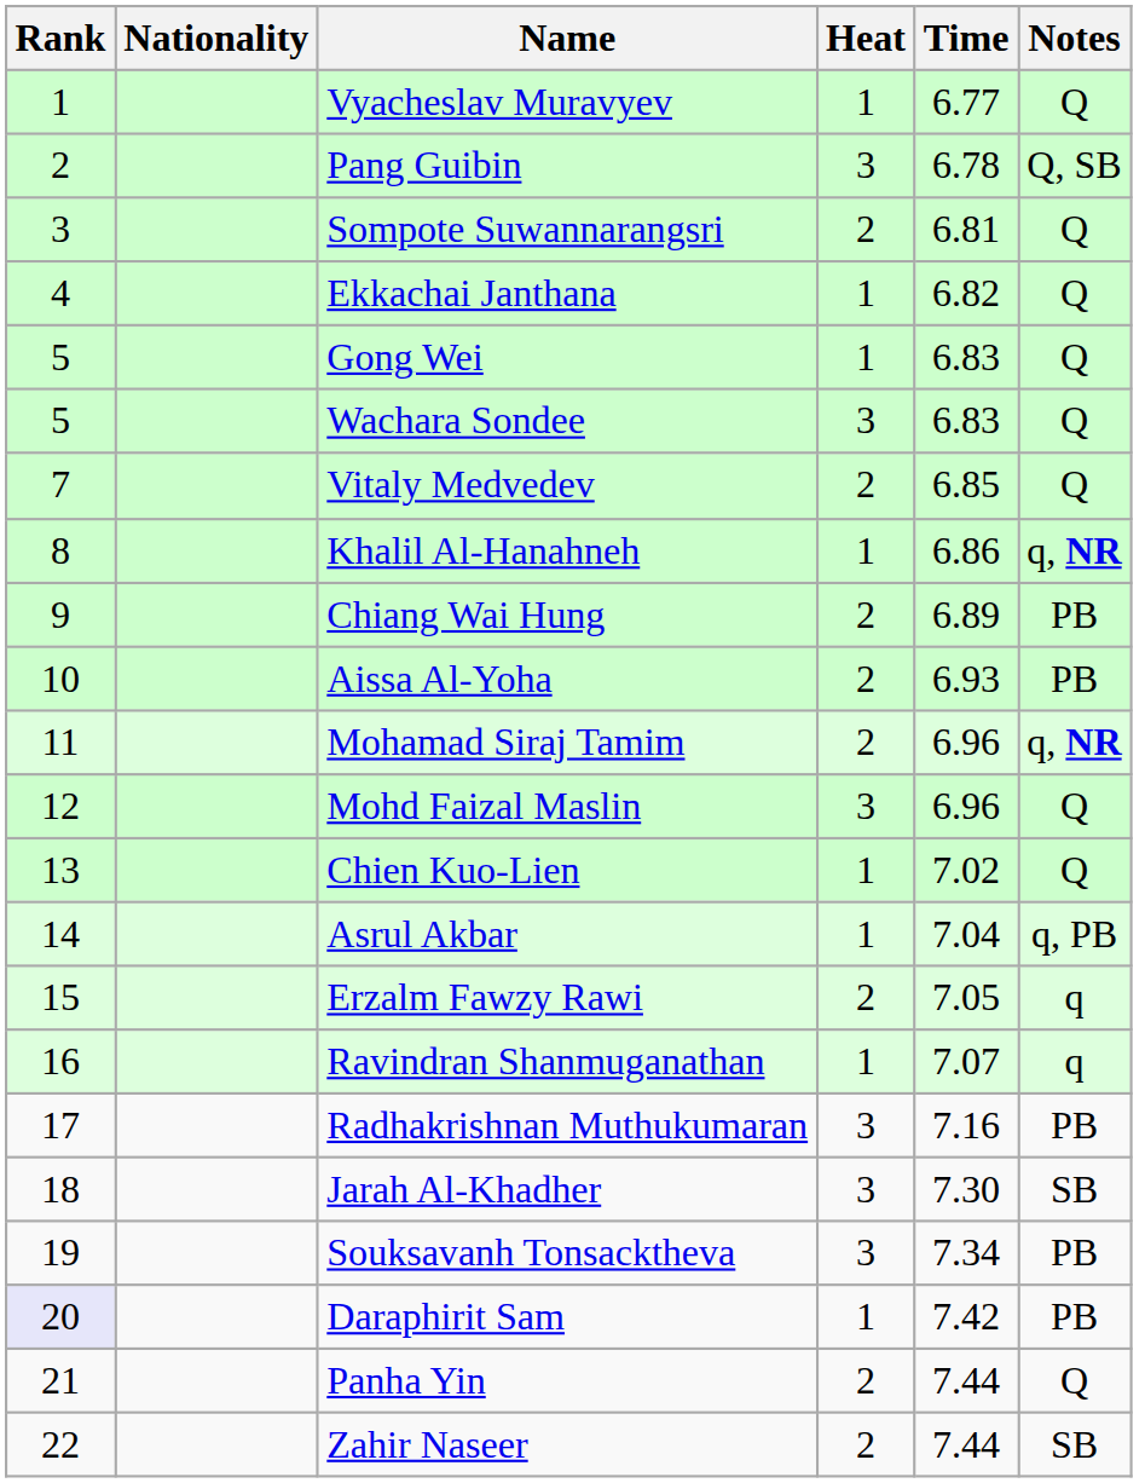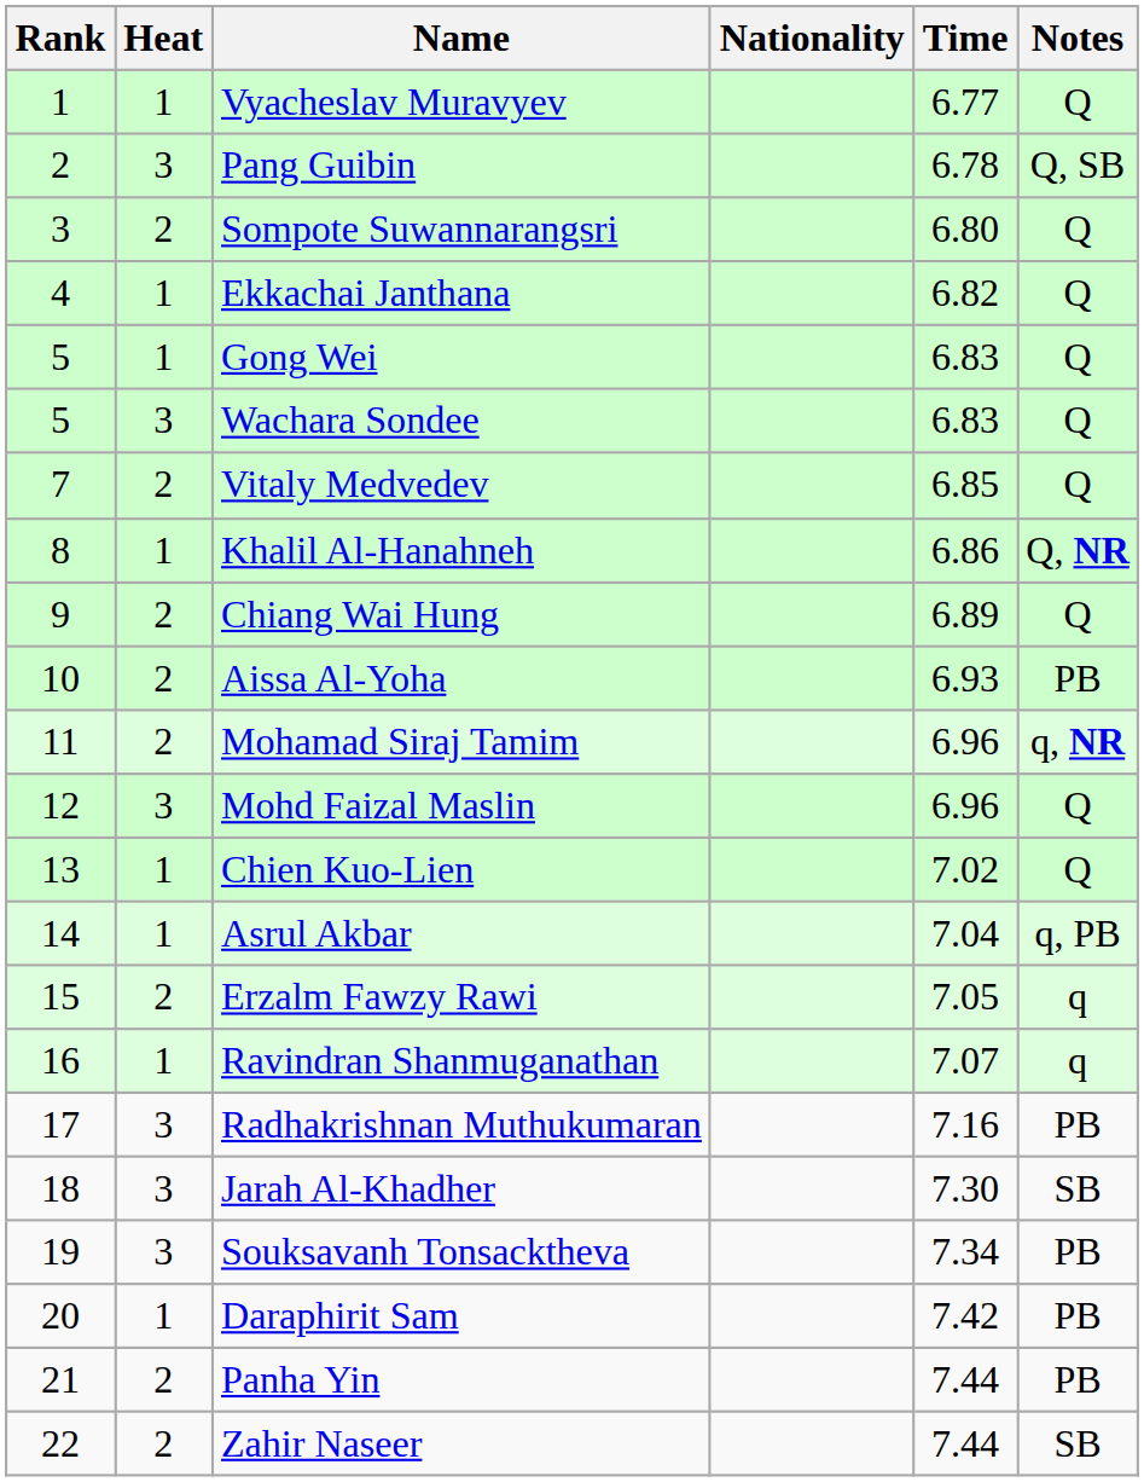columns swapped: Heat <-> Nationality
Sompote Suwannarangsri | Time: 6.81 -> 6.80
Khalil Al-Hanahneh | Notes: q, NR -> Q, NR
Chiang Wai Hung | Notes: PB -> Q
Daraphirit Sam | Rank: lavender background -> no background
Panha Yin | Notes: Q -> PB
